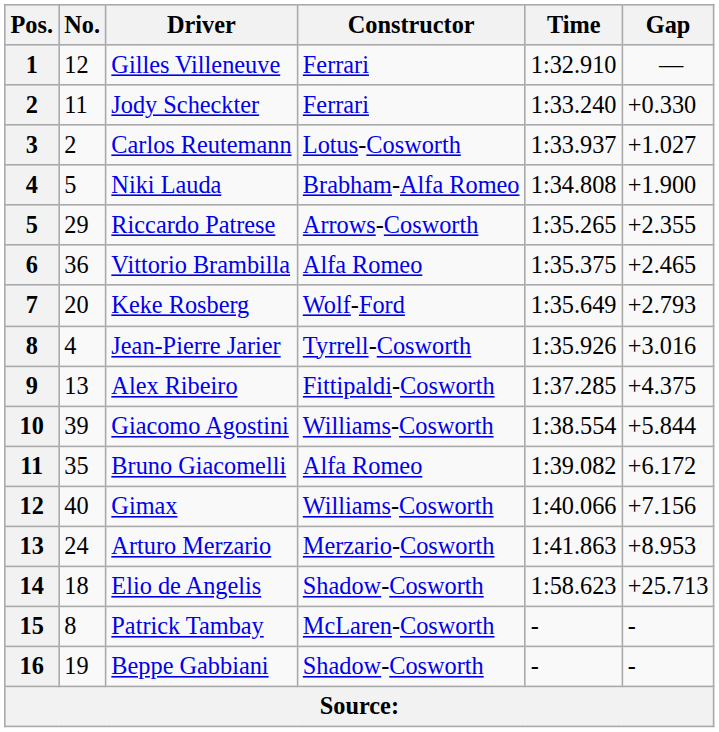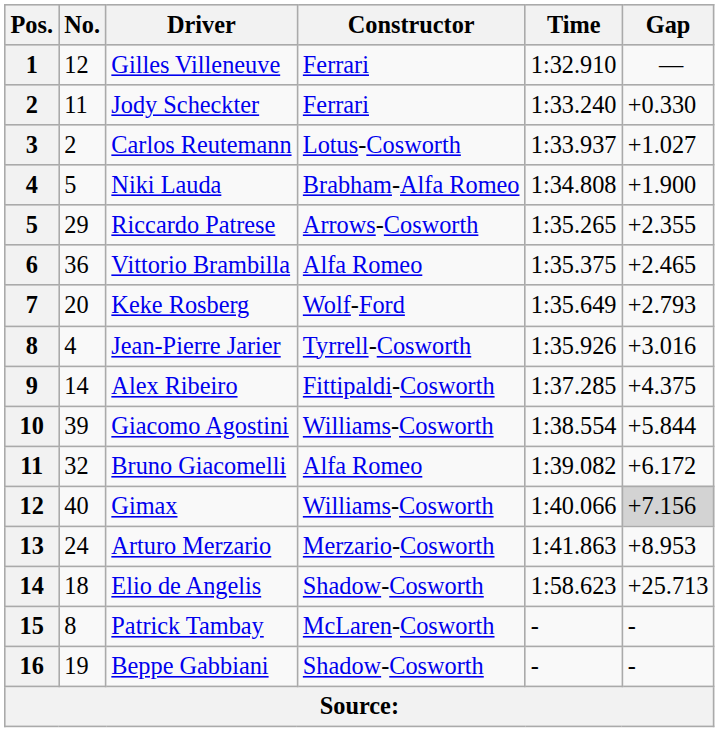Alex Ribeiro | No.: 13 -> 14
Bruno Giacomelli | No.: 35 -> 32
Gimax | Gap: no background -> lightgrey background
